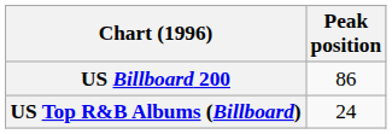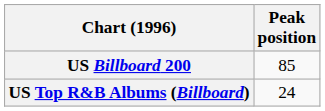US Billboard 200 | Peak position: 86 -> 85
